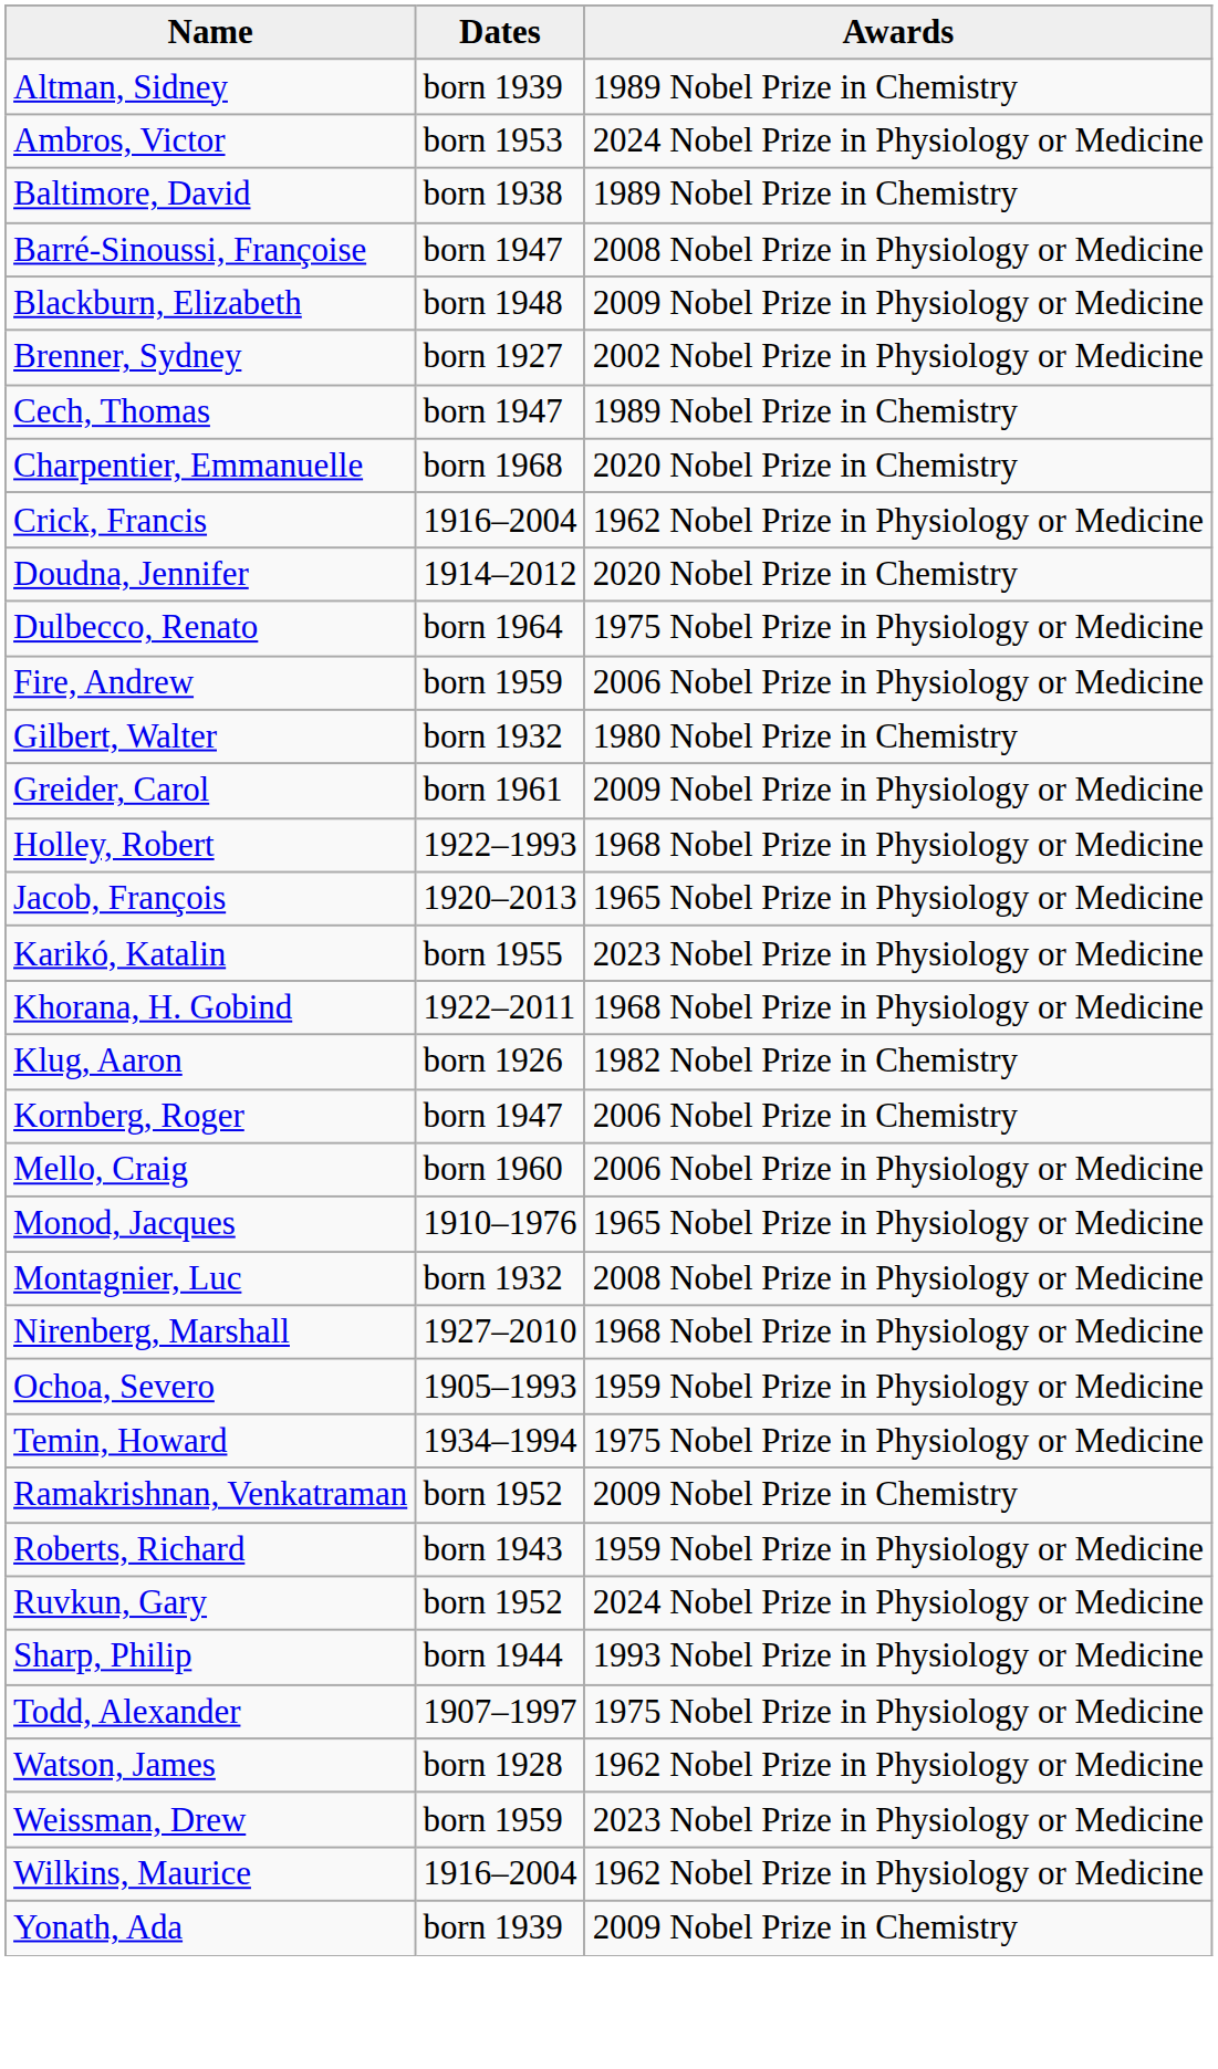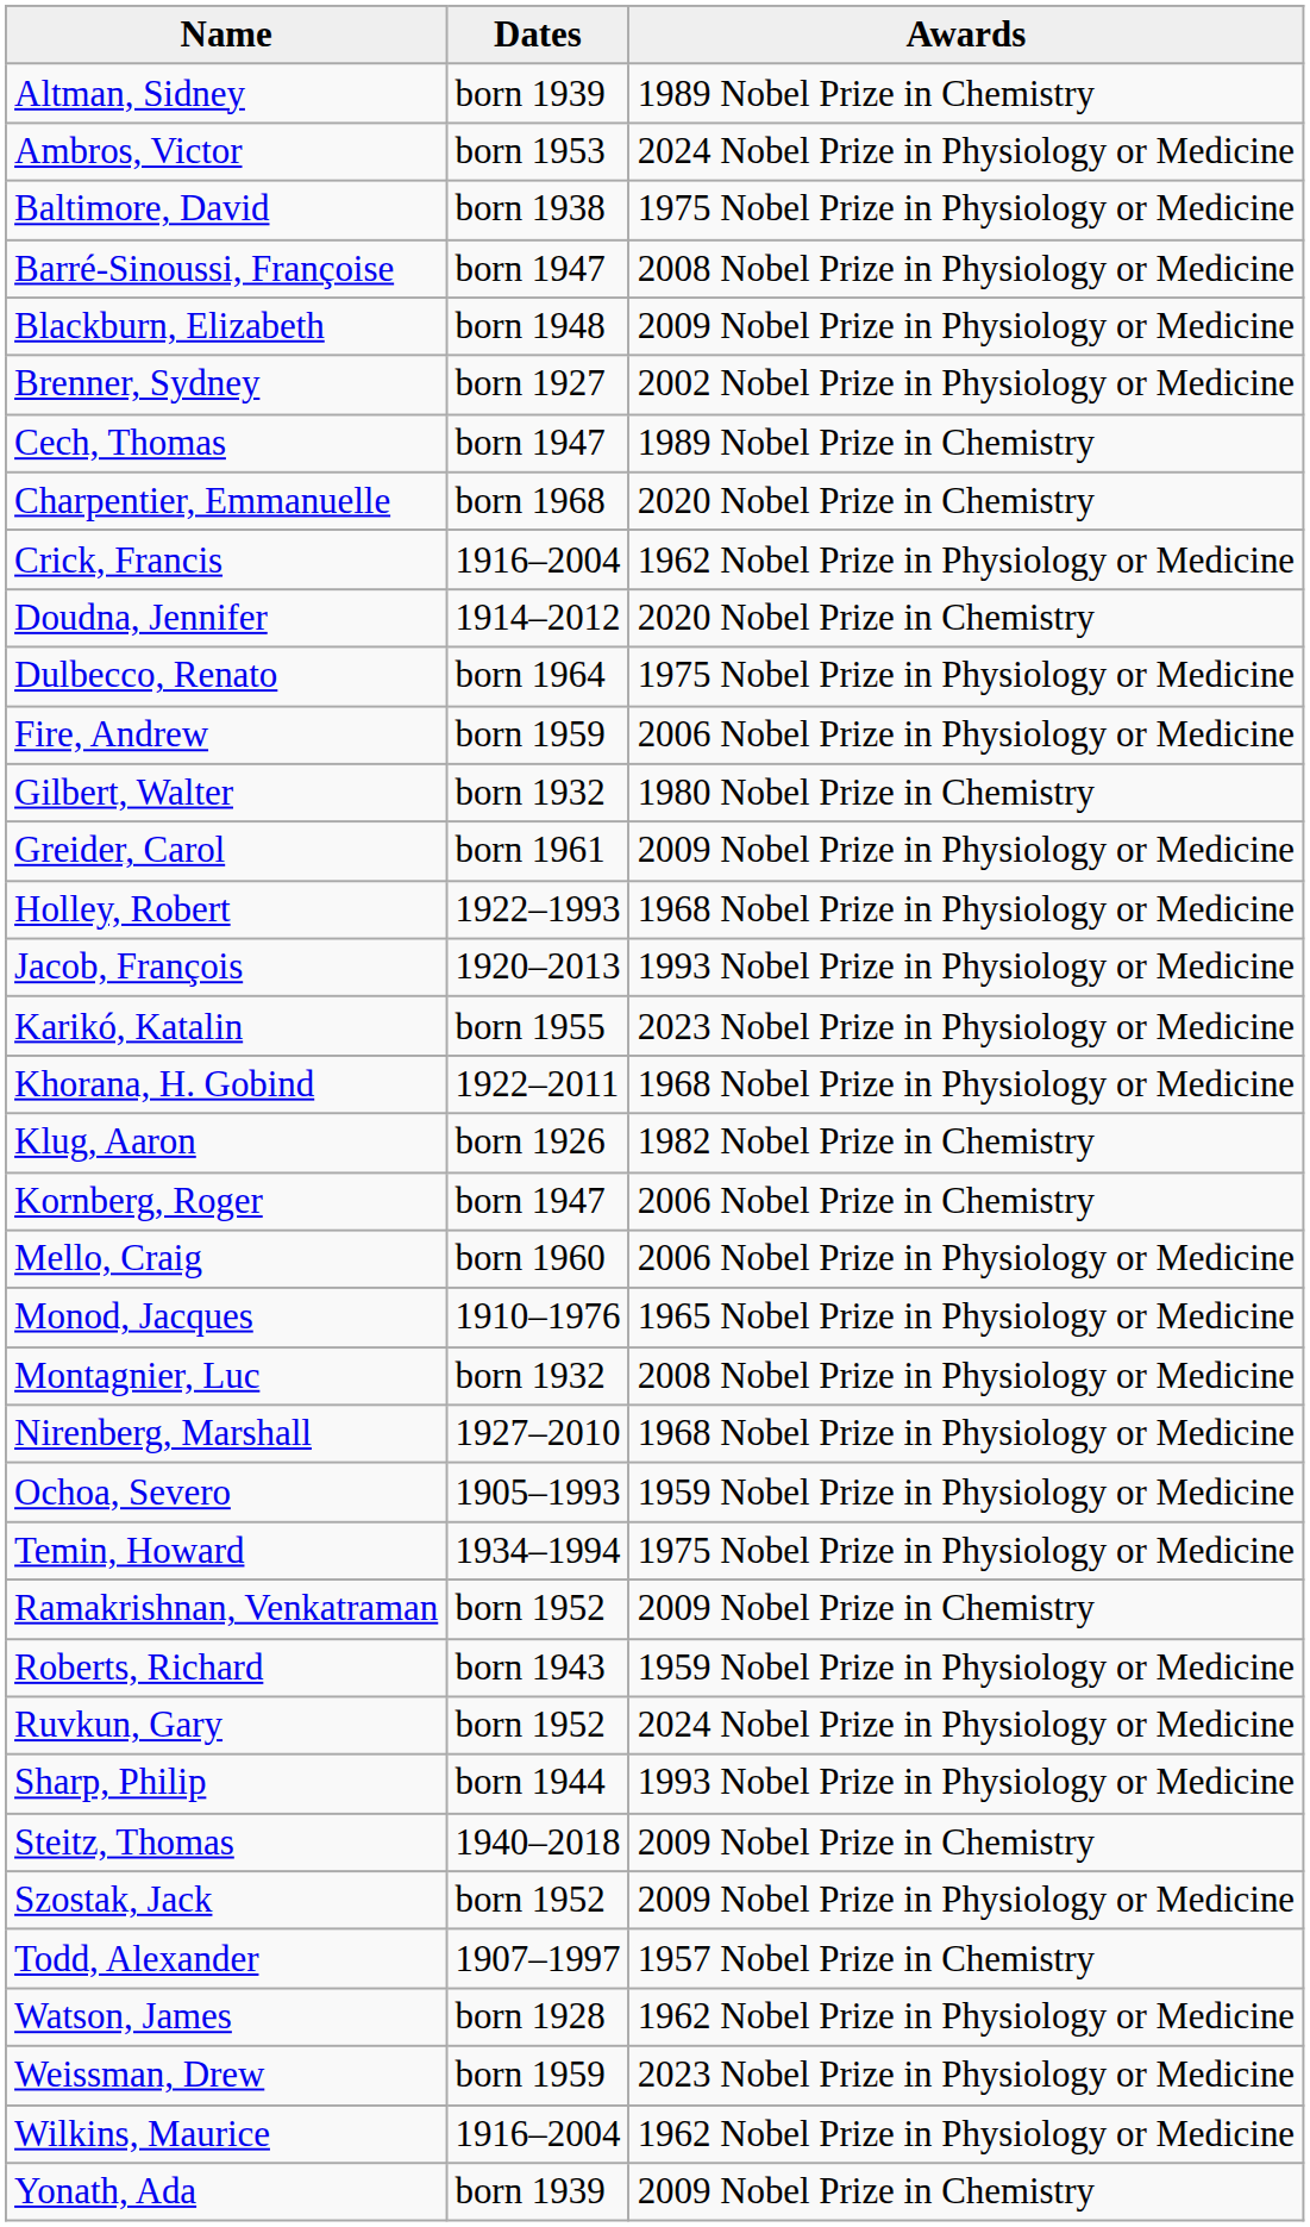Baltimore, David | Awards: 1989 Nobel Prize in Chemistry -> 1975 Nobel Prize in Physiology or Medicine
Jacob, François | Awards: 1965 Nobel Prize in Physiology or Medicine -> 1993 Nobel Prize in Physiology or Medicine
+ row: Steitz, Thomas | 1940–2018 | 2009 Nobel Prize in Chemistry
+ row: Szostak, Jack | born 1952 | 2009 Nobel Prize in Physiology or Medicine
Todd, Alexander | Awards: 1975 Nobel Prize in Physiology or Medicine -> 1957 Nobel Prize in Chemistry
